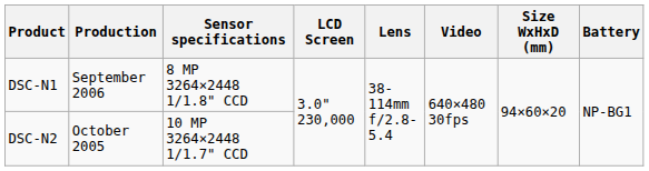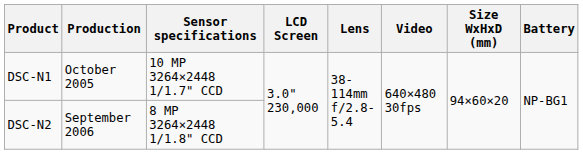DSC-N1 | Production: September 2006 -> October 2005
DSC-N1 | Sensor specifications: 8 MP 3264×2448 1/1.8" CCD -> 10 MP 3264×2448 1/1.7" CCD
DSC-N2 | Production: October 2005 -> September 2006
DSC-N2 | Sensor specifications: 10 MP 3264×2448 1/1.7" CCD -> 8 MP 3264×2448 1/1.8" CCD
